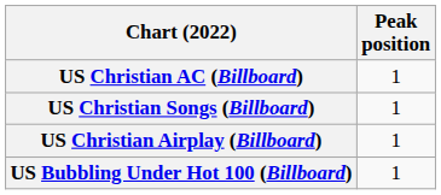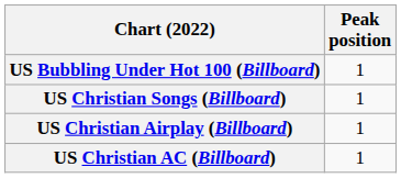rows swapped: US Bubbling Under Hot 100 (Billboard) <-> US Christian AC (Billboard)
